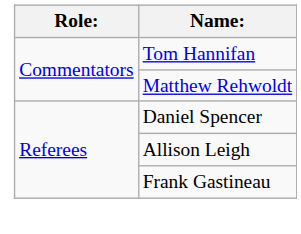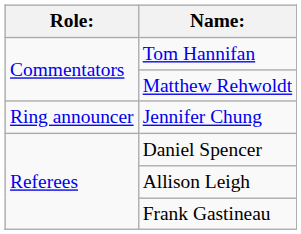+ row: Ring announcer | Jennifer Chung
